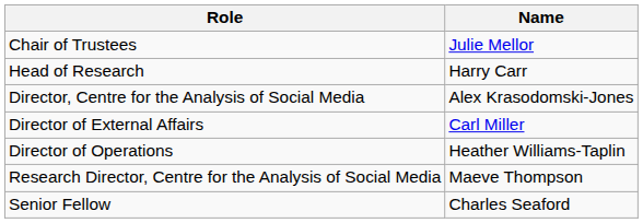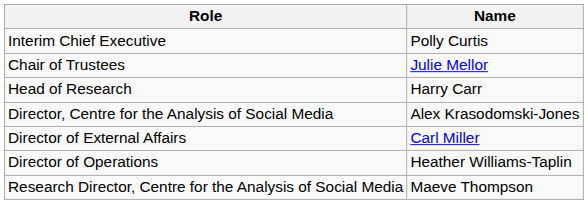+ row: Interim Chief Executive | Polly Curtis
- row: Senior Fellow | Charles Seaford
